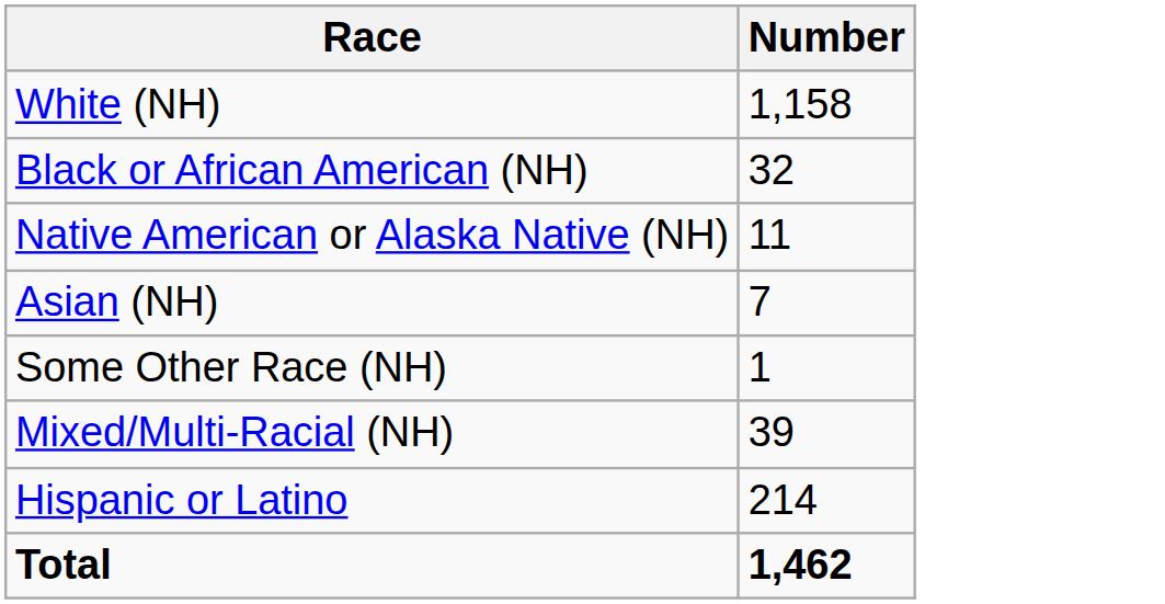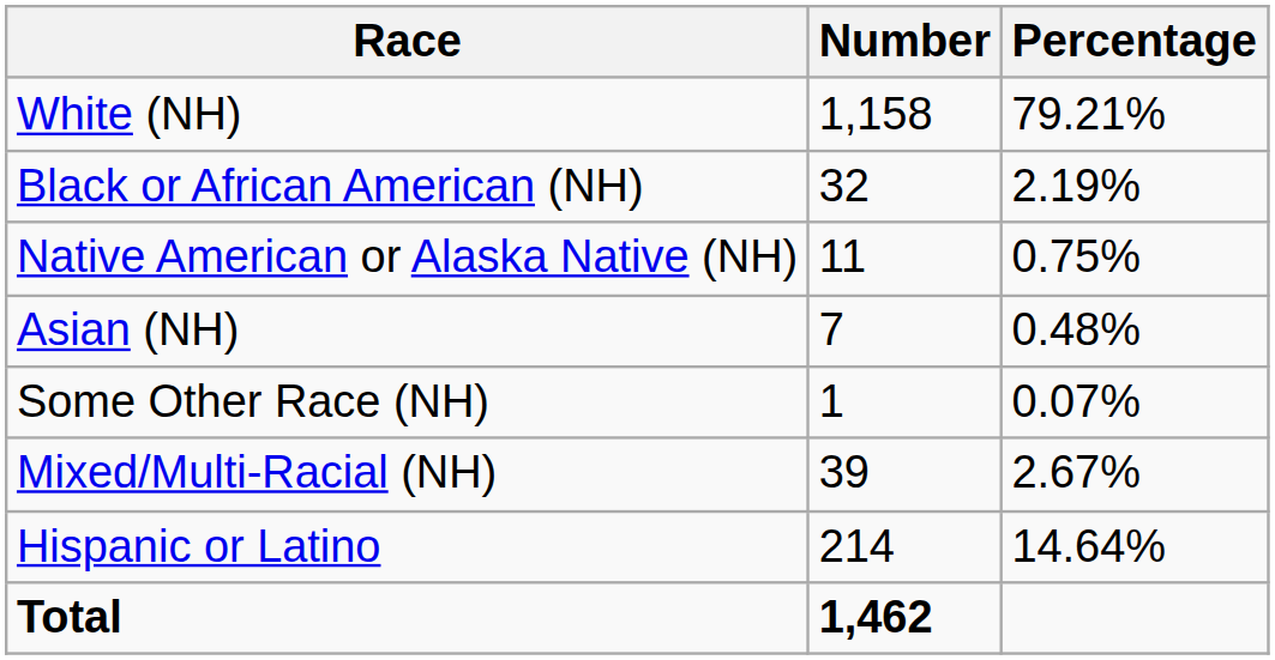+ column: Percentage | 79.21% | 2.19% | 0.75% | 0.48% | 0.07% | 2.67% | 14.64%
